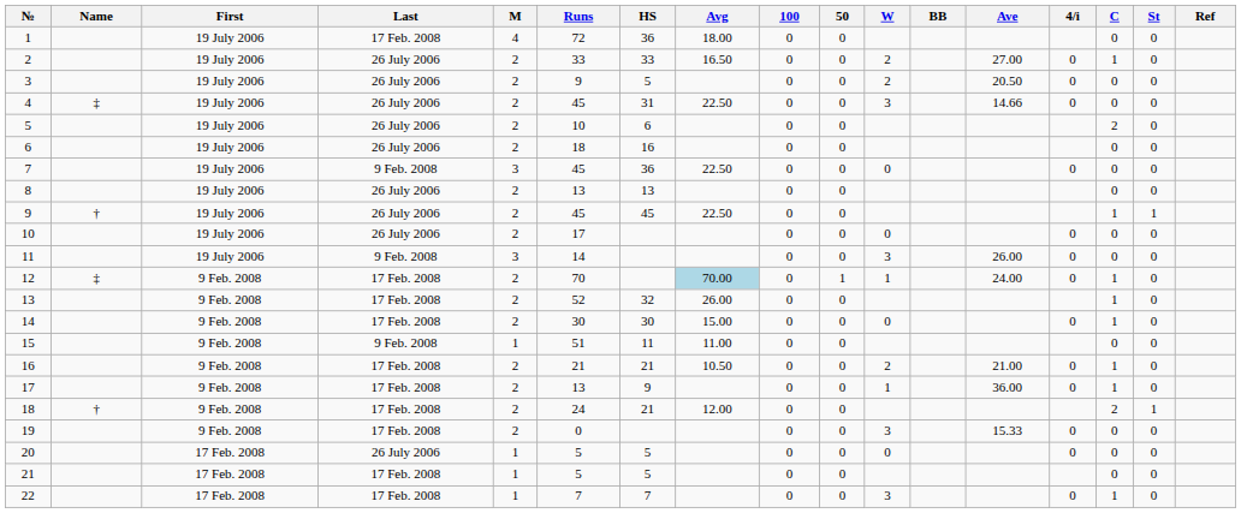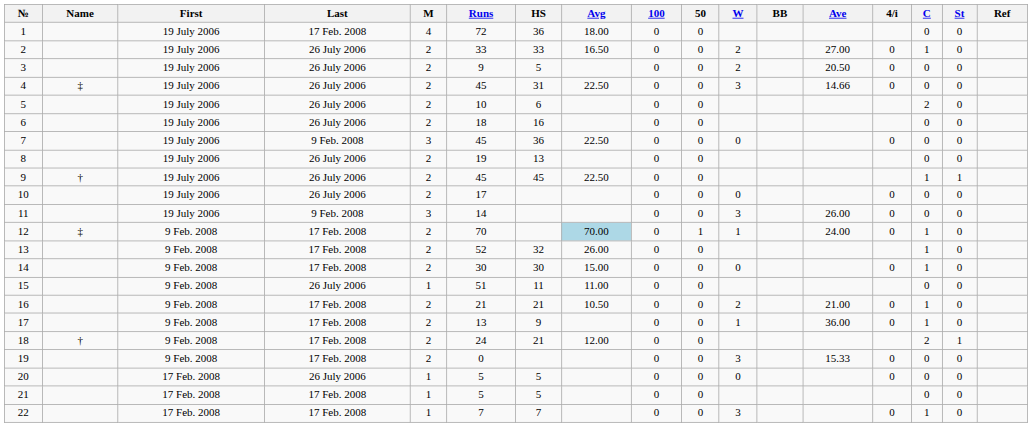8 | Runs: 13 -> 19
15 | Last: 9 Feb. 2008 -> 26 July 2006
